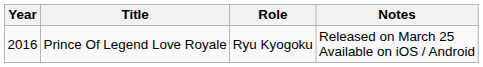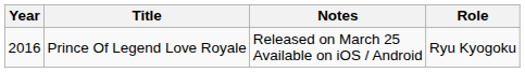columns swapped: Role <-> Notes
